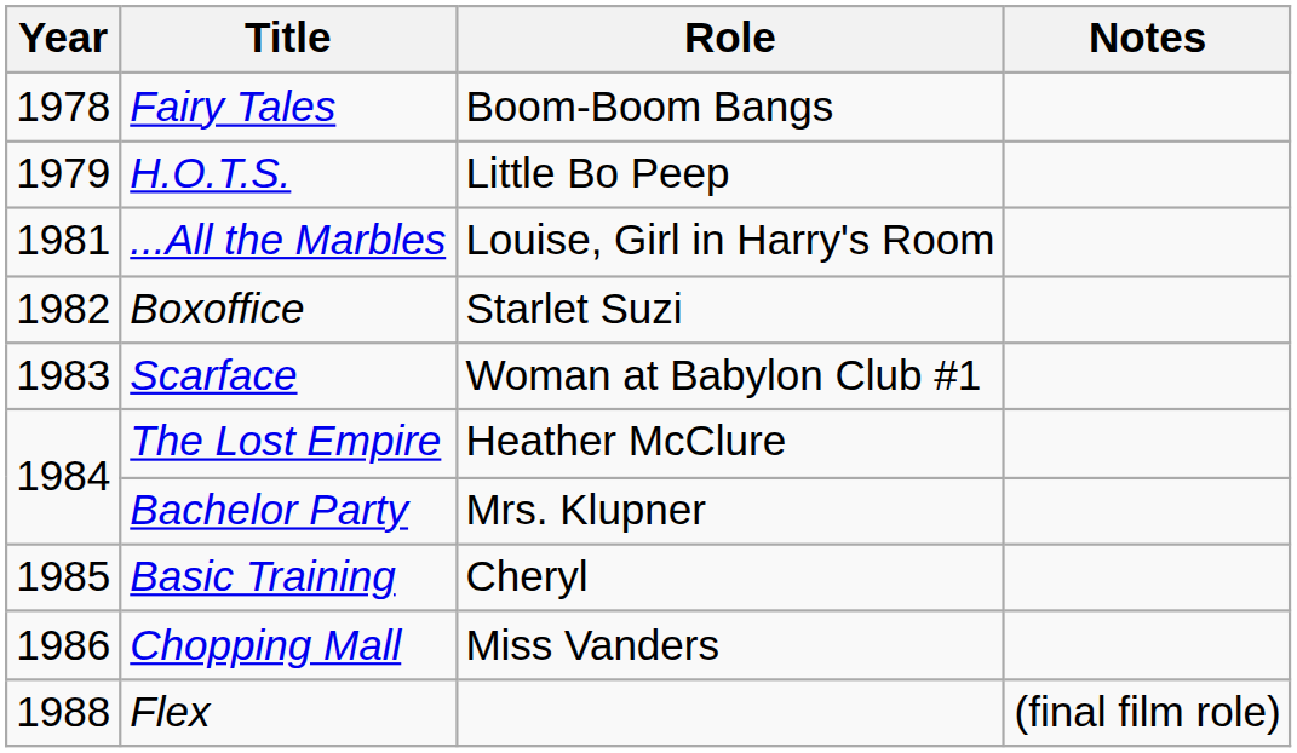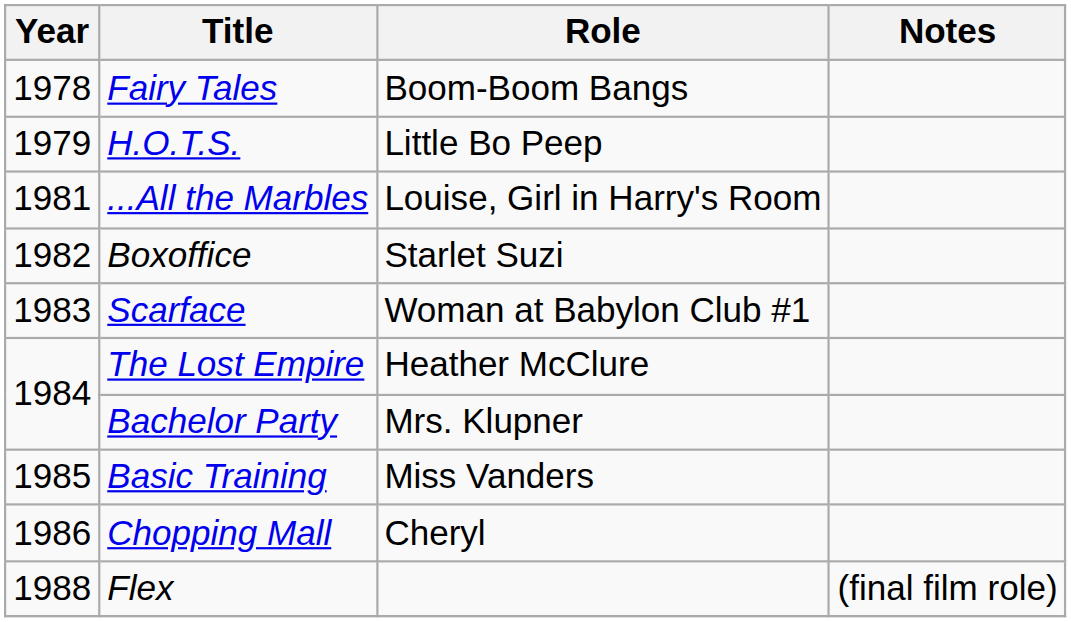Basic Training | Role: Cheryl -> Miss Vanders
Chopping Mall | Role: Miss Vanders -> Cheryl
